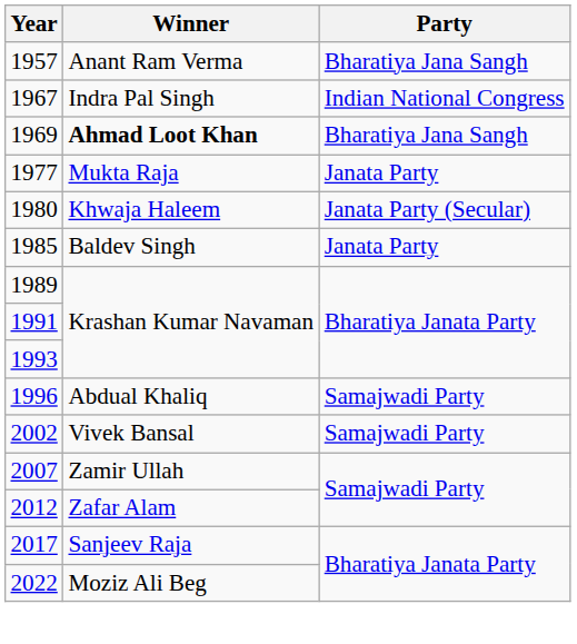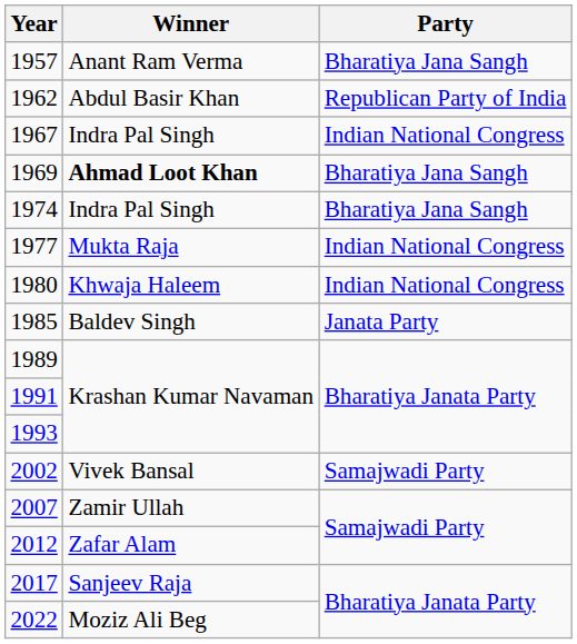+ row: 1962 | Abdul Basir Khan | Republican Party of India
+ row: 1974 | Indra Pal Singh | Bharatiya Jana Sangh
1977 | Party: Janata Party -> Indian National Congress
1980 | Party: Janata Party (Secular) -> Indian National Congress
- row: 1996 | Abdual Khaliq | Samajwadi Party
